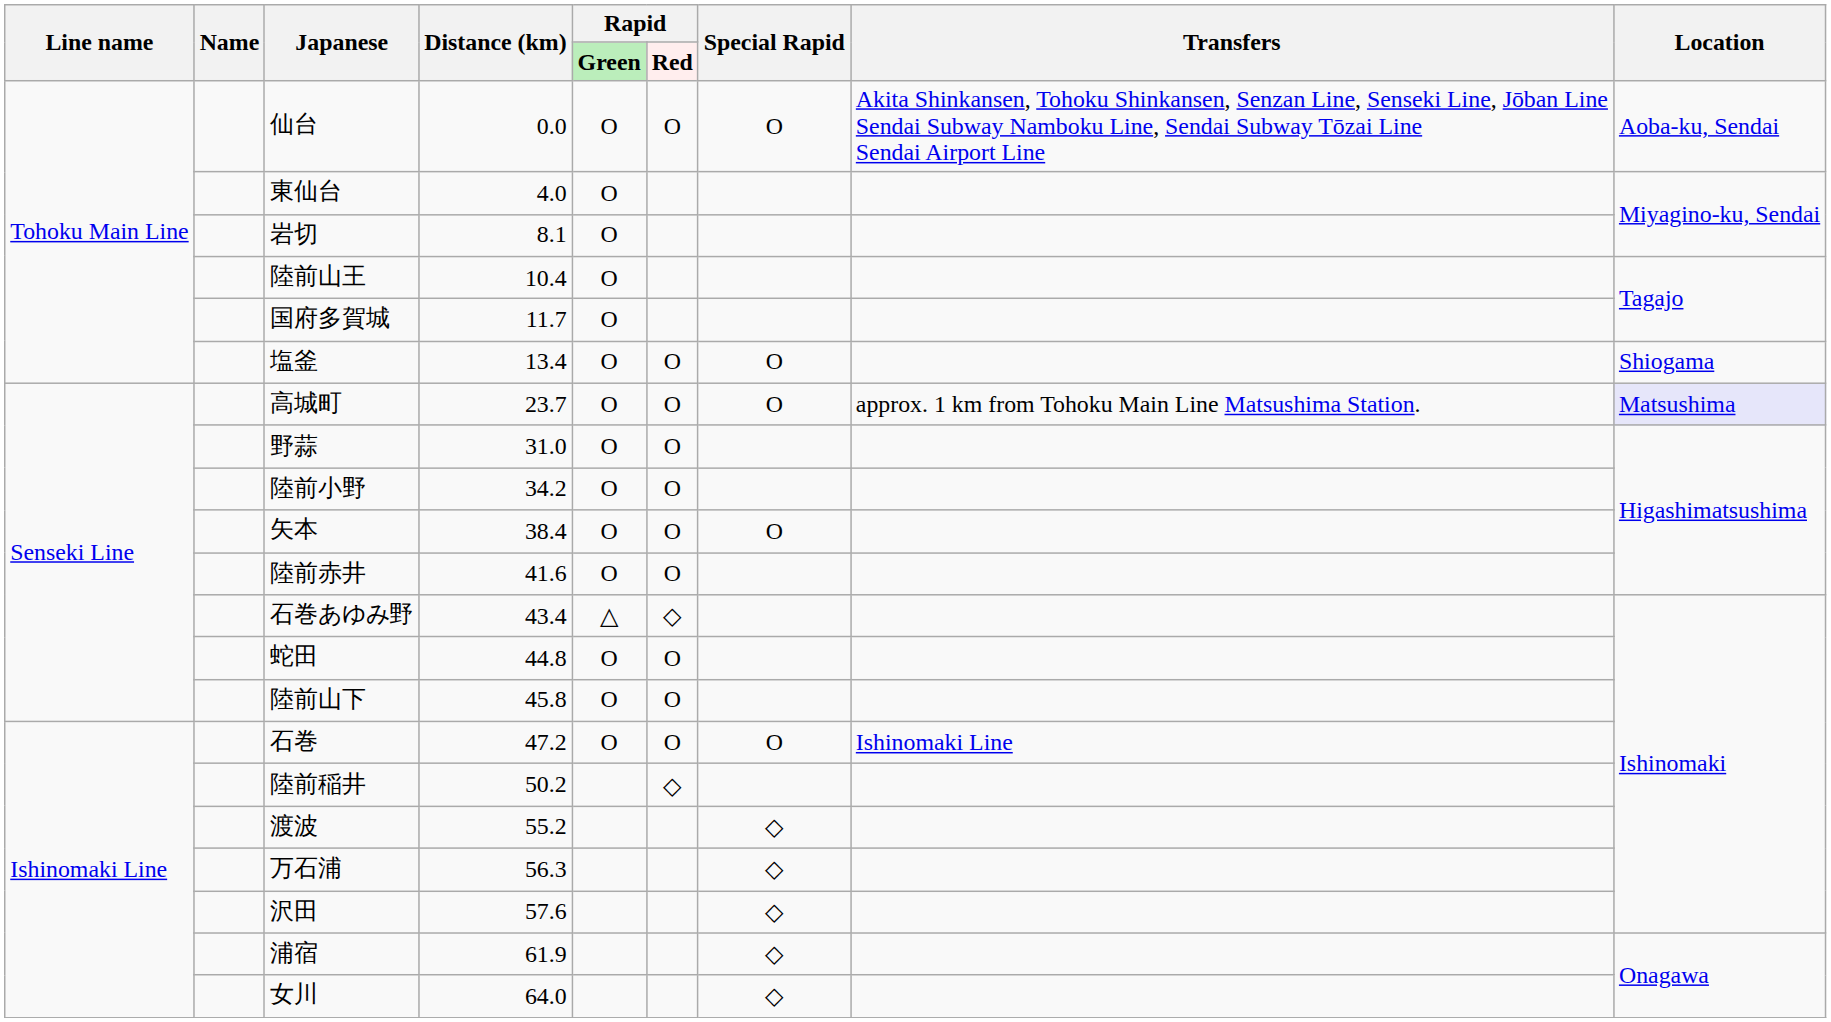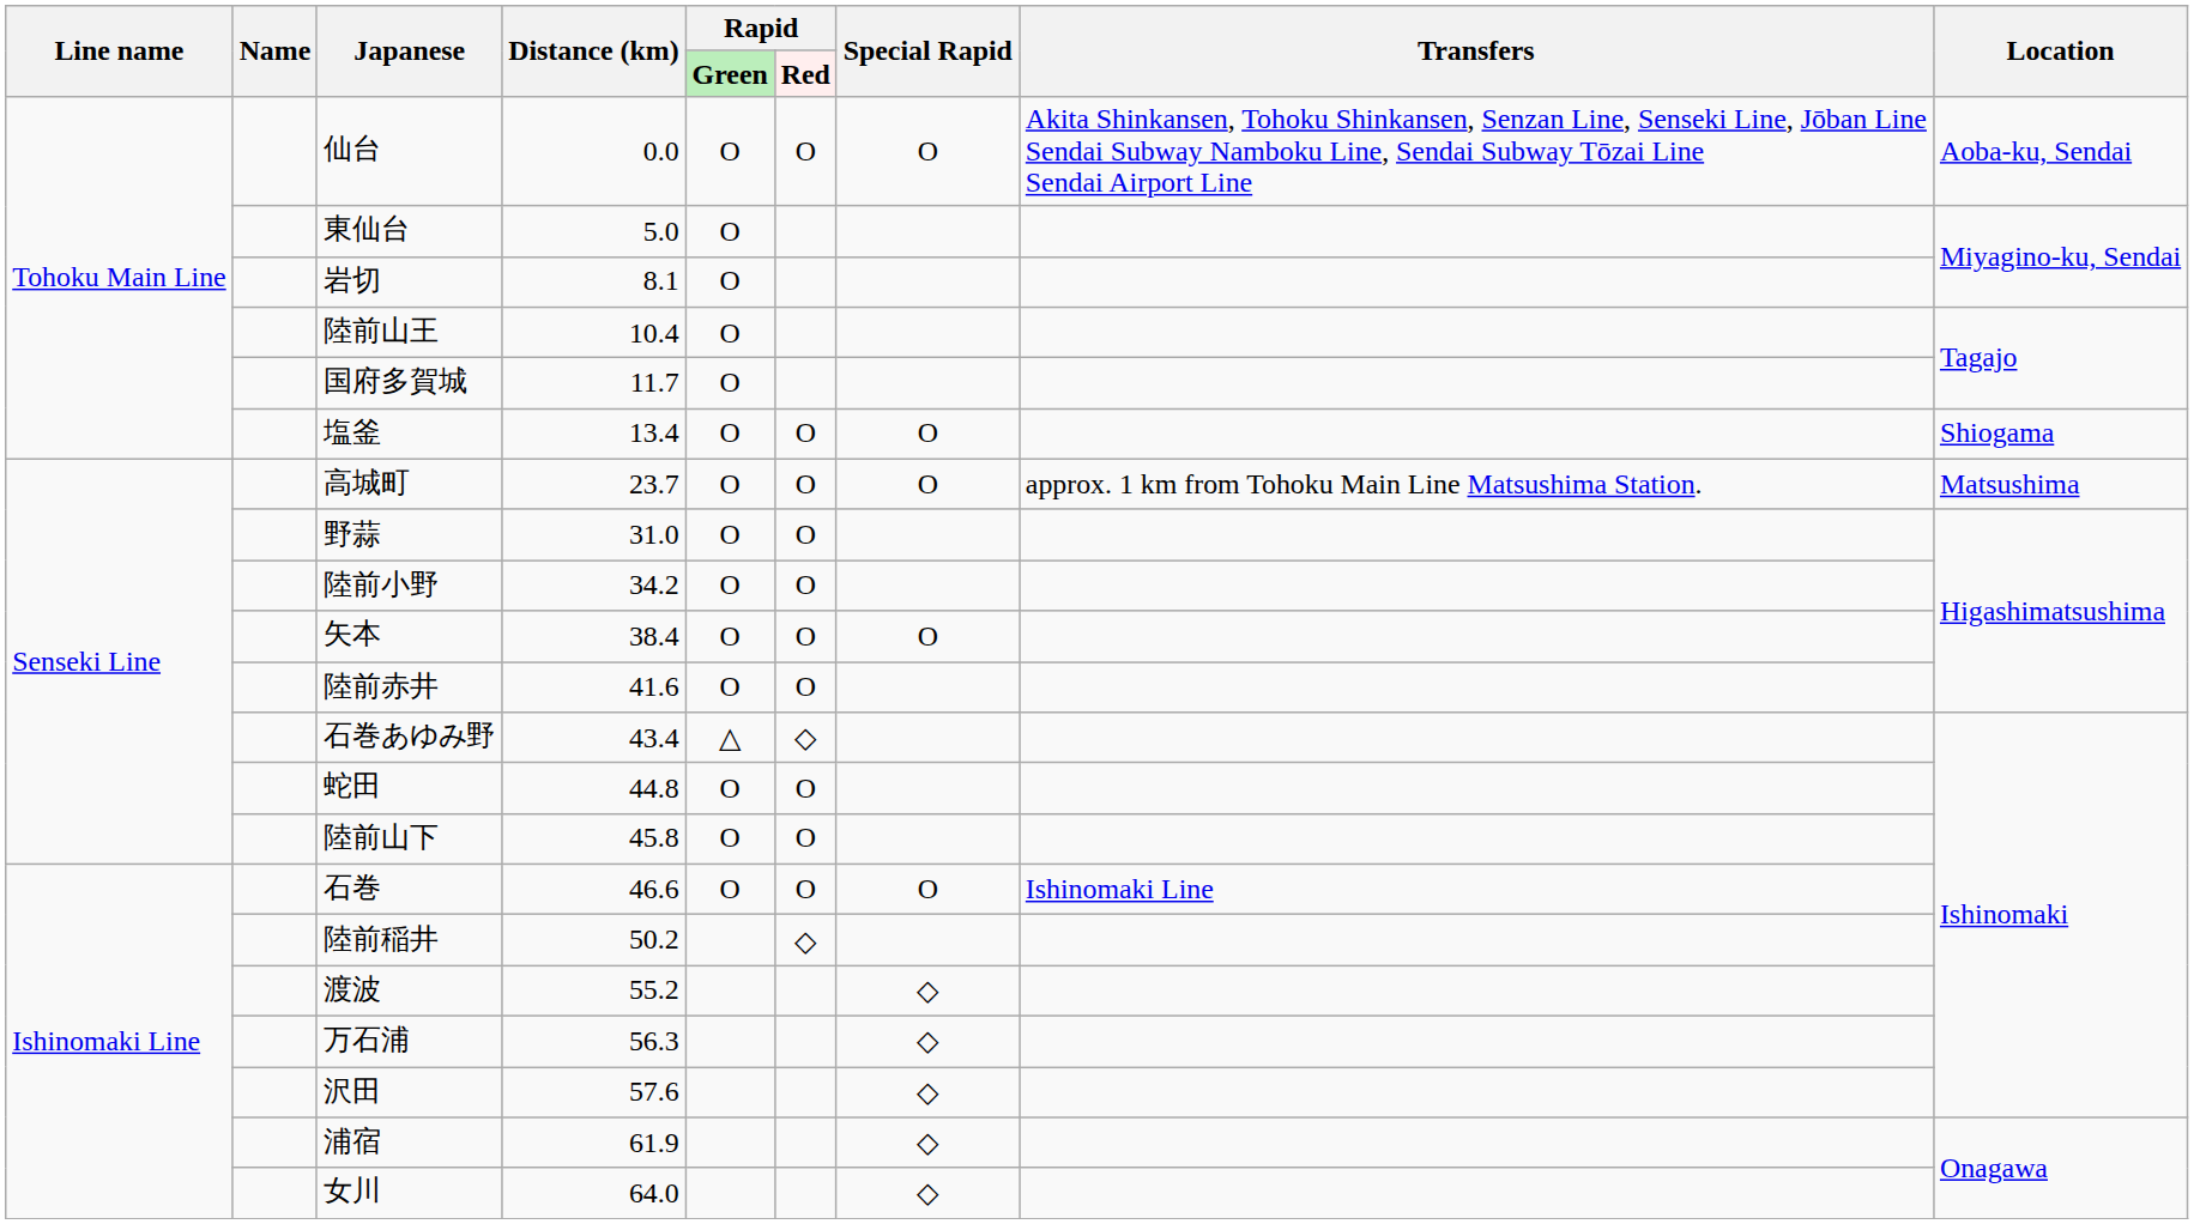東仙台 | Distance (km): 4.0 -> 5.0
高城町 | Location: lavender background -> no background
石巻 | Distance (km): 47.2 -> 46.6
